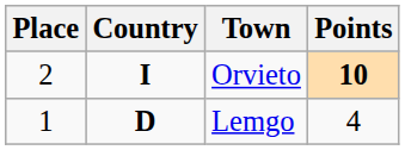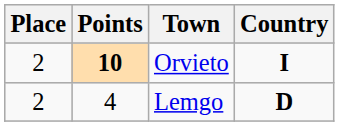columns swapped: Country <-> Points
Lemgo | Place: 1 -> 2
